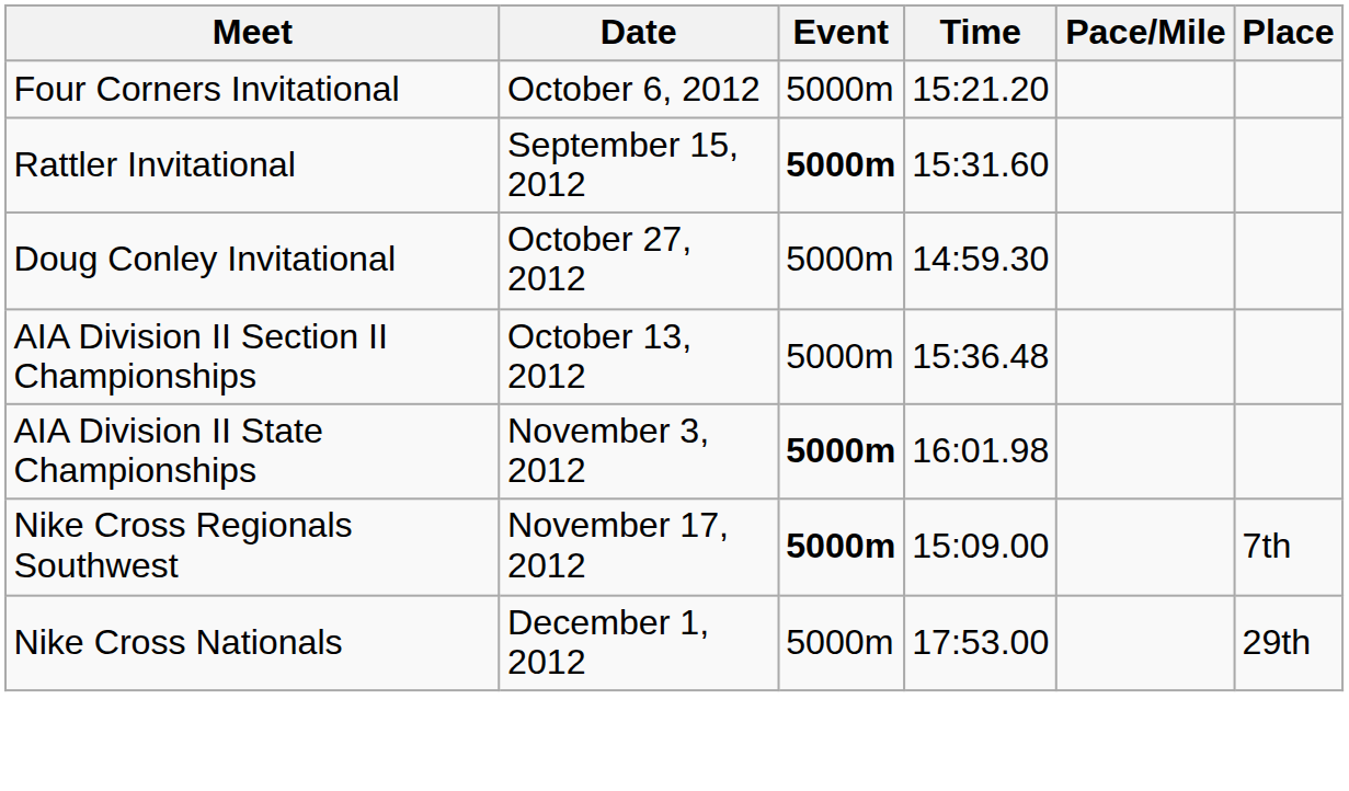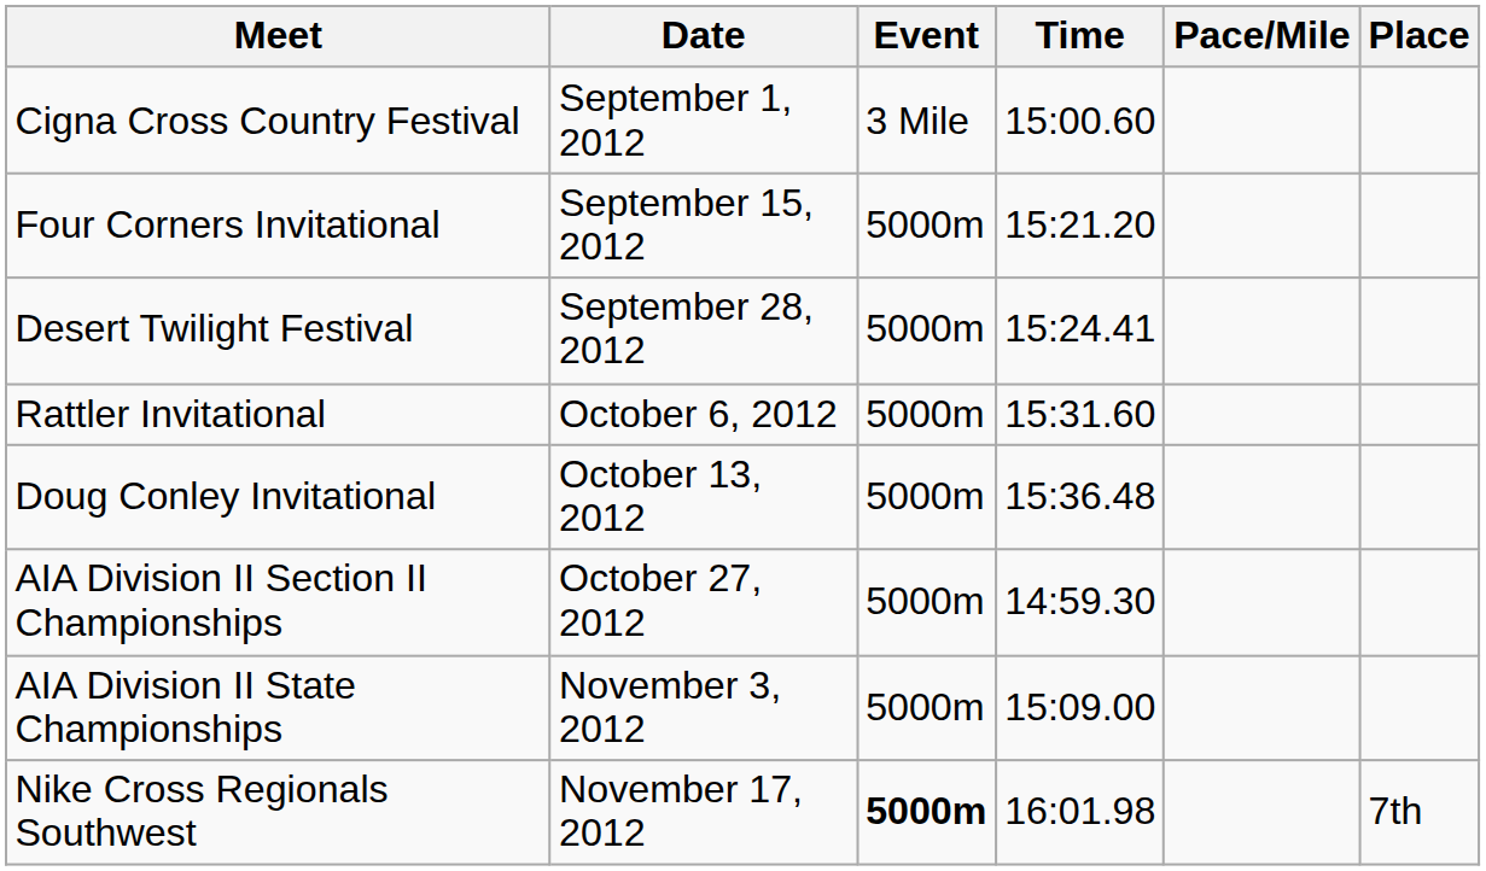+ row: Cigna Cross Country Festival | September 1, 2012 | 3 Mile | 15:00.60
Four Corners Invitational | Date: October 6, 2012 -> September 15, 2012
+ row: Desert Twilight Festival | September 28, 2012 | 5000m | 15:24.41
Rattler Invitational | Date: September 15, 2012 -> October 6, 2012
Rattler Invitational | Event: bold -> normal
Doug Conley Invitational | Date: October 27, 2012 -> October 13, 2012
Doug Conley Invitational | Time: 14:59.30 -> 15:36.48
AIA Division II Section II Championships | Date: October 13, 2012 -> October 27, 2012
AIA Division II Section II Championships | Time: 15:36.48 -> 14:59.30
AIA Division II State Championships | Event: bold -> normal
AIA Division II State Championships | Time: 16:01.98 -> 15:09.00
Nike Cross Regionals Southwest | Time: 15:09.00 -> 16:01.98
- row: Nike Cross Nationals | December 1, 2012 | 5000m | 17:53.00 | 29th
